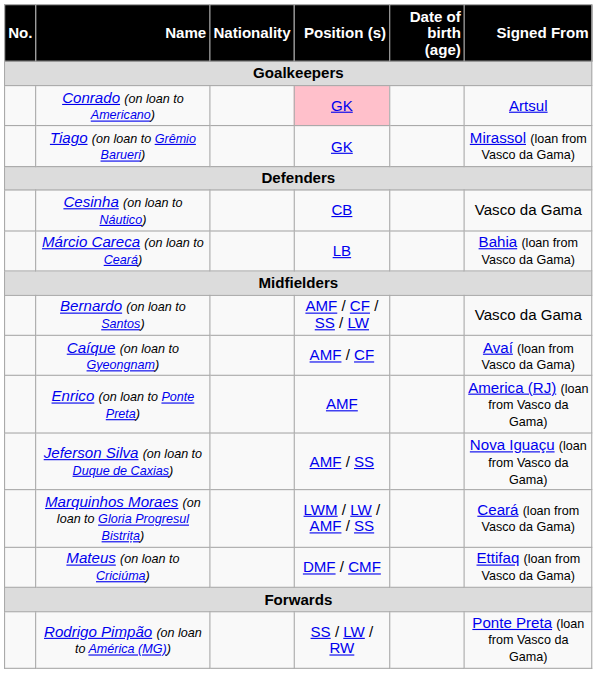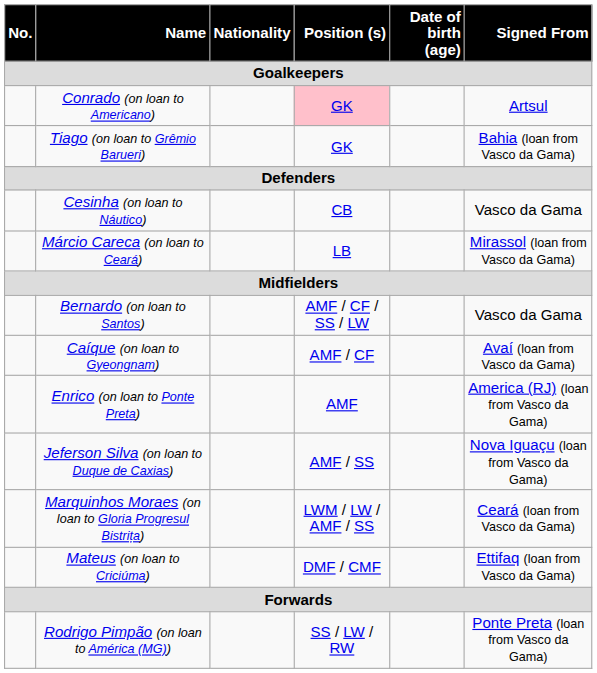Tiago (on loan to Grêmio Barueri) | Signed From / Goalkeepers: Mirassol (loan from Vasco da Gama) -> Bahia (loan from Vasco da Gama)
Márcio Careca (on loan to Ceará) | Signed From / Goalkeepers: Bahia (loan from Vasco da Gama) -> Mirassol (loan from Vasco da Gama)
